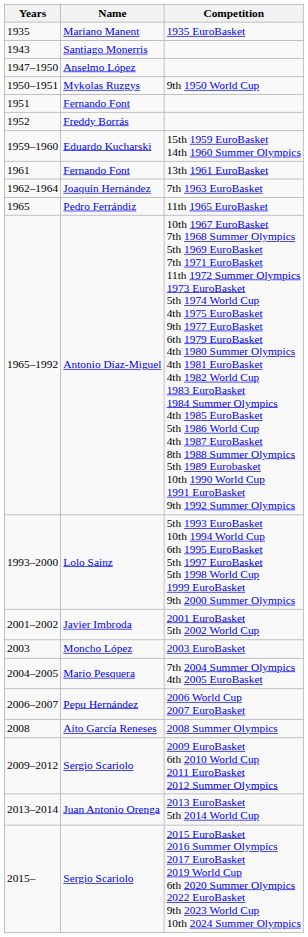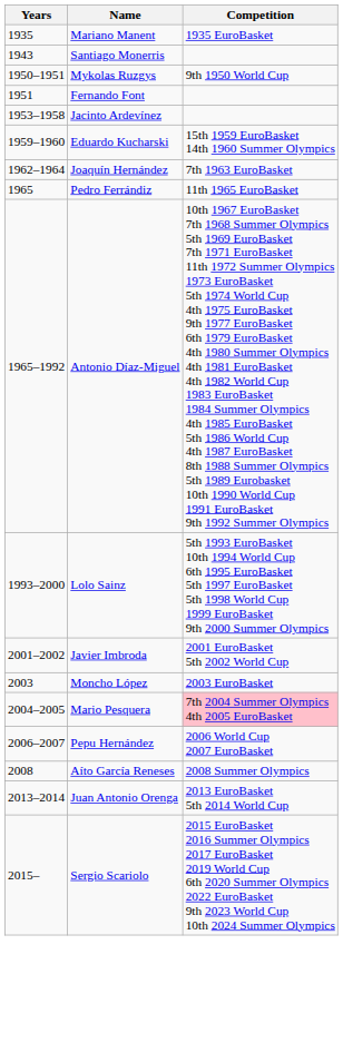- row: 1947–1950 | Anselmo López
- row: 1952 | Freddy Borrás
+ row: 1953–1958 | Jacinto Ardevínez
- row: 1961 | Fernando Font | 13th 1961 EuroBasket
Mario Pesquera | Competition: no background -> pink background
- row: 2009–2012 | Sergio Scariolo | 2009 EuroBasket 6th 2010 World Cup 2011 EuroBasket 2012 Summer Olympics
